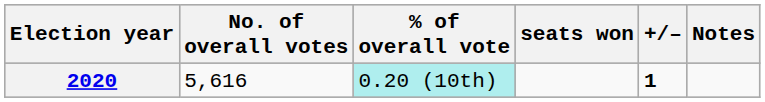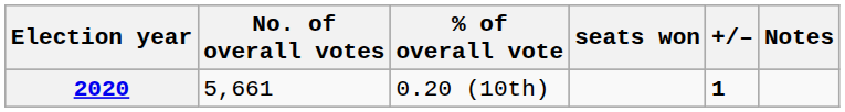2020 | No. of overall votes: 5,616 -> 5,661
2020 | % of overall vote: paleturquoise background -> no background
